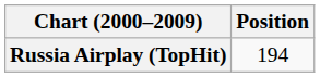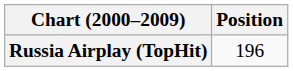Russia Airplay (TopHit) | Position: 194 -> 196
